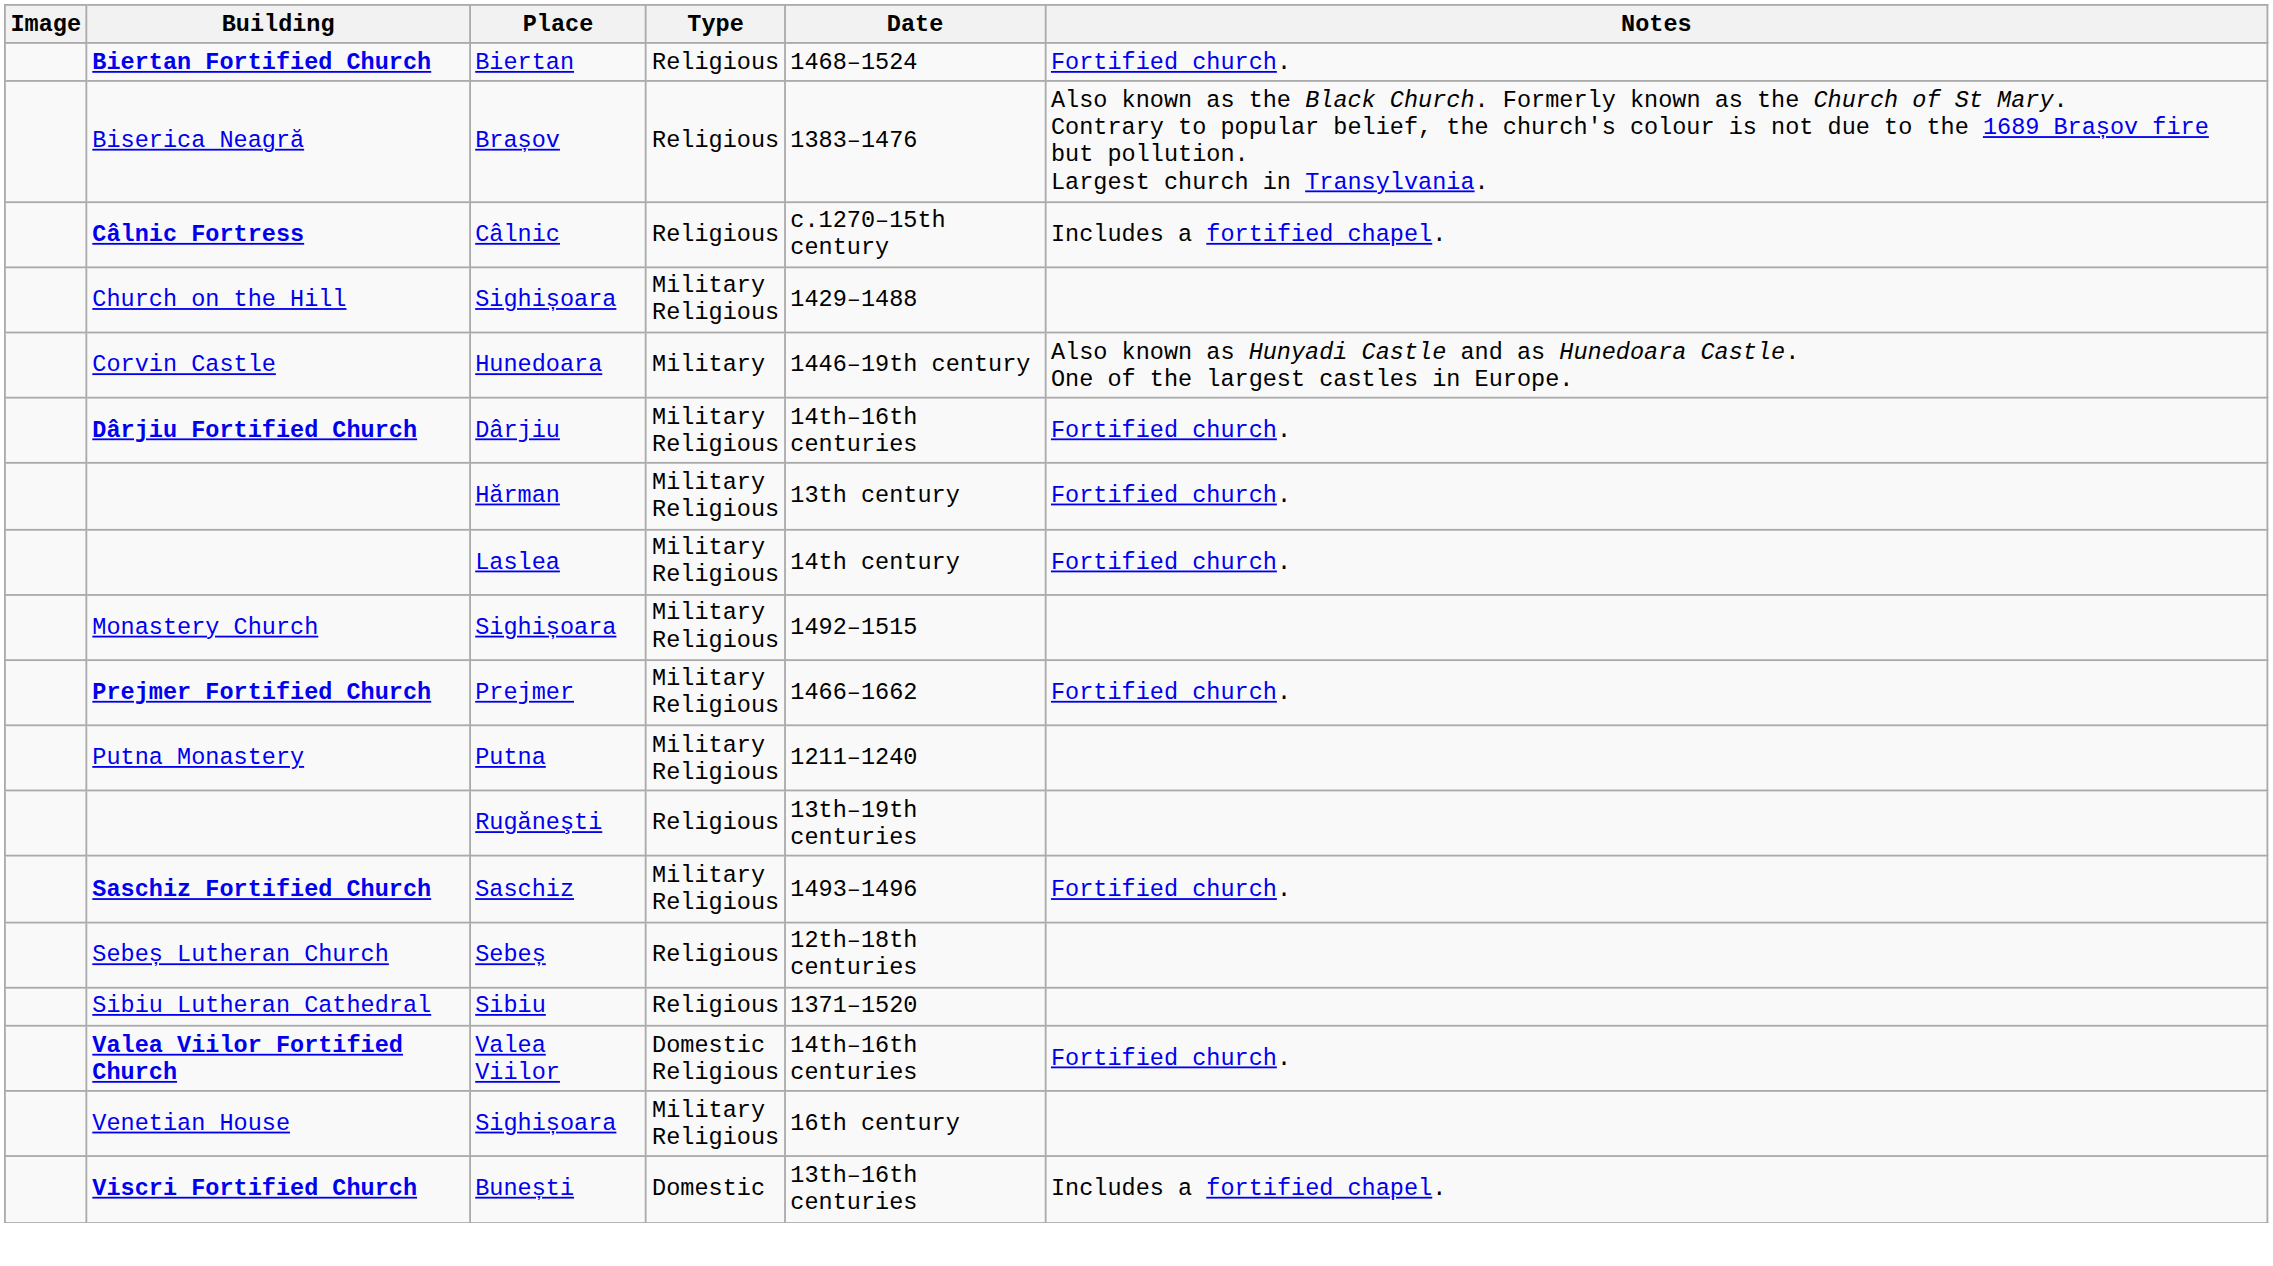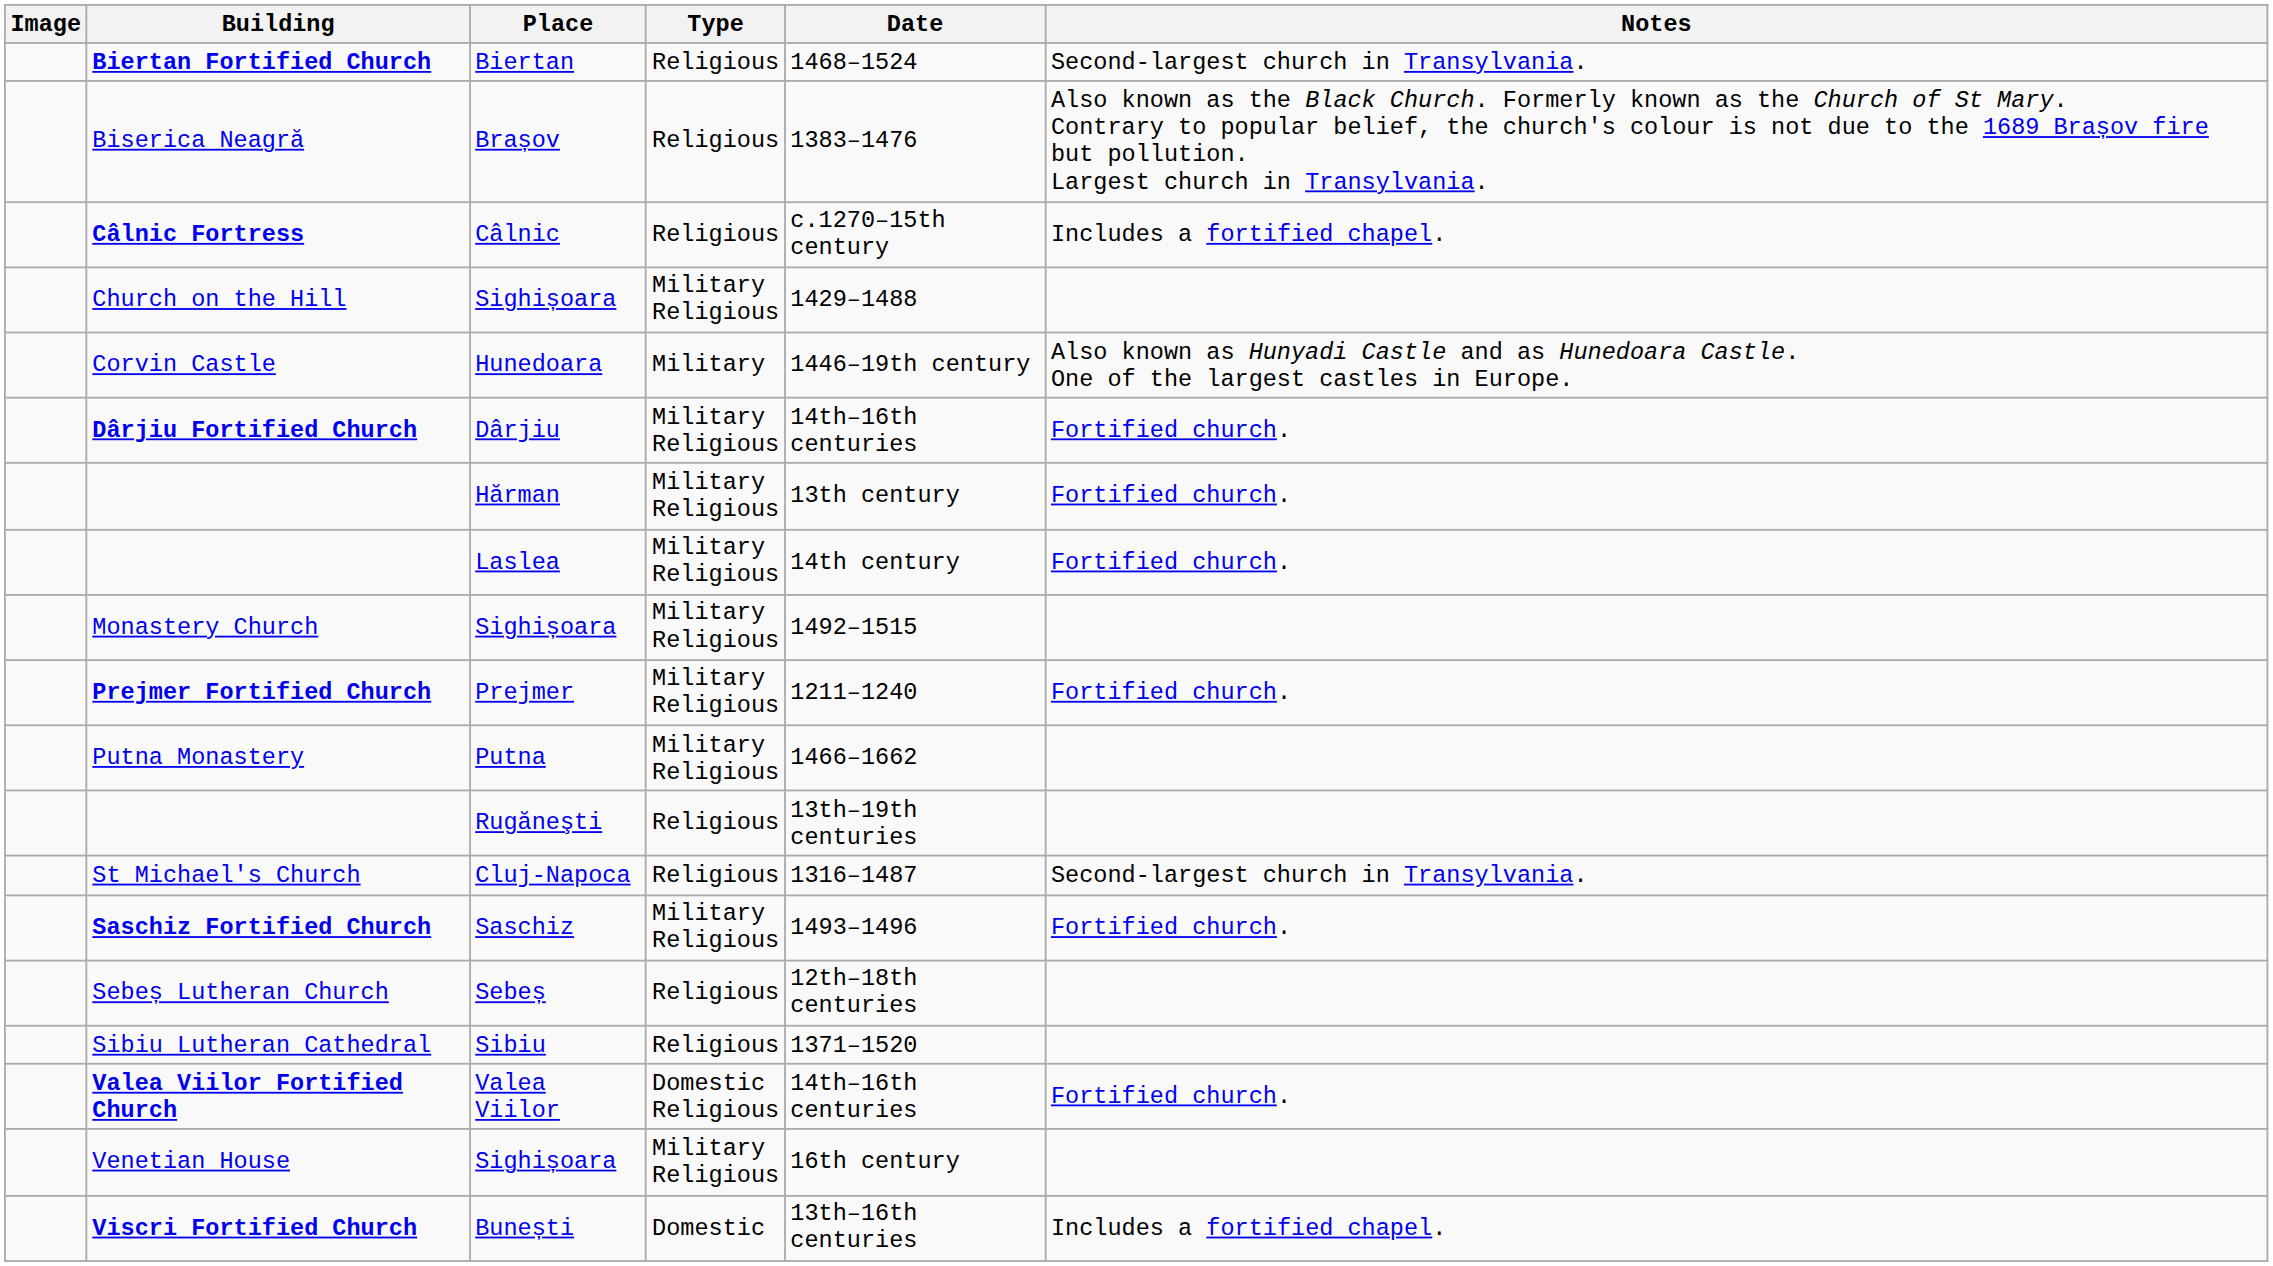Biertan Fortified Church | Notes: Fortified church. -> Second-largest church in Transylvania.
Prejmer Fortified Church | Date: 1466–1662 -> 1211–1240
Putna Monastery | Date: 1211–1240 -> 1466–1662
+ row: St Michael's Church | Cluj-Napoca | Religious | 1316–1487 | Second-largest church in Transylvania.
